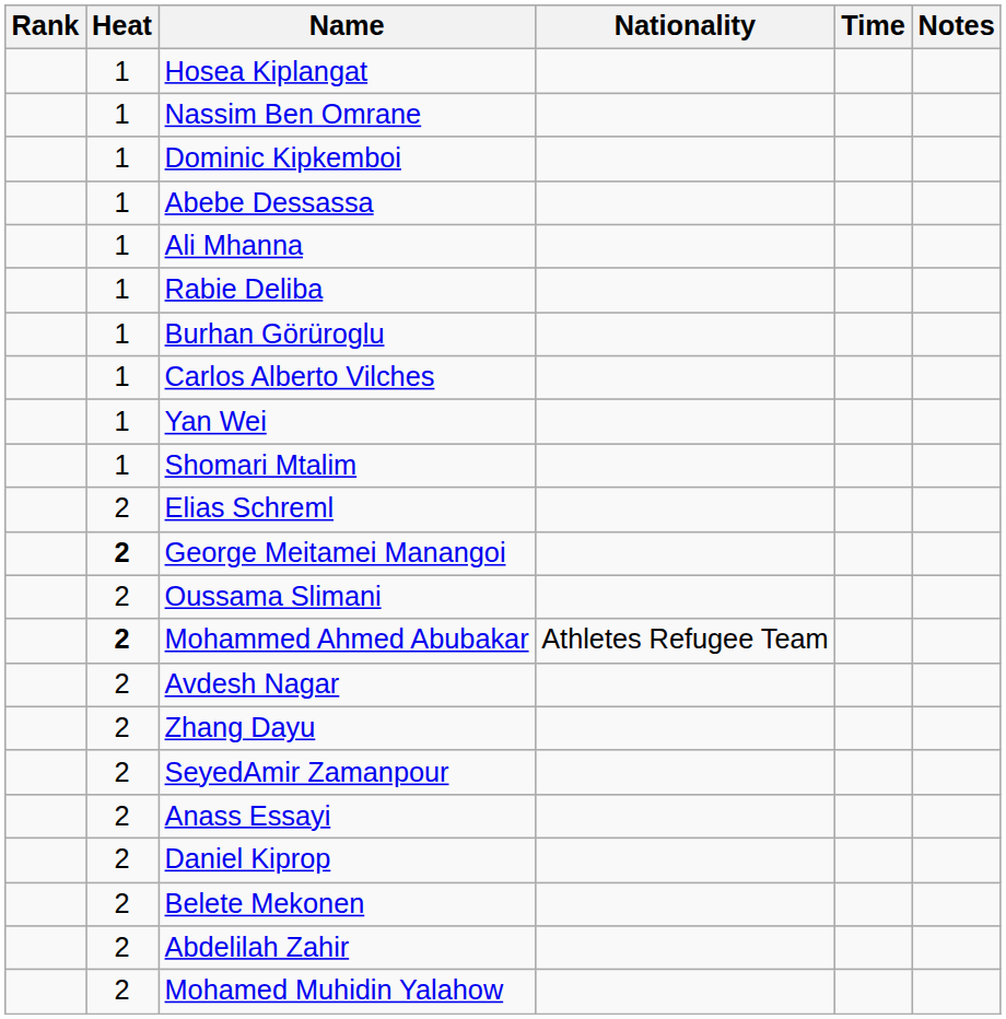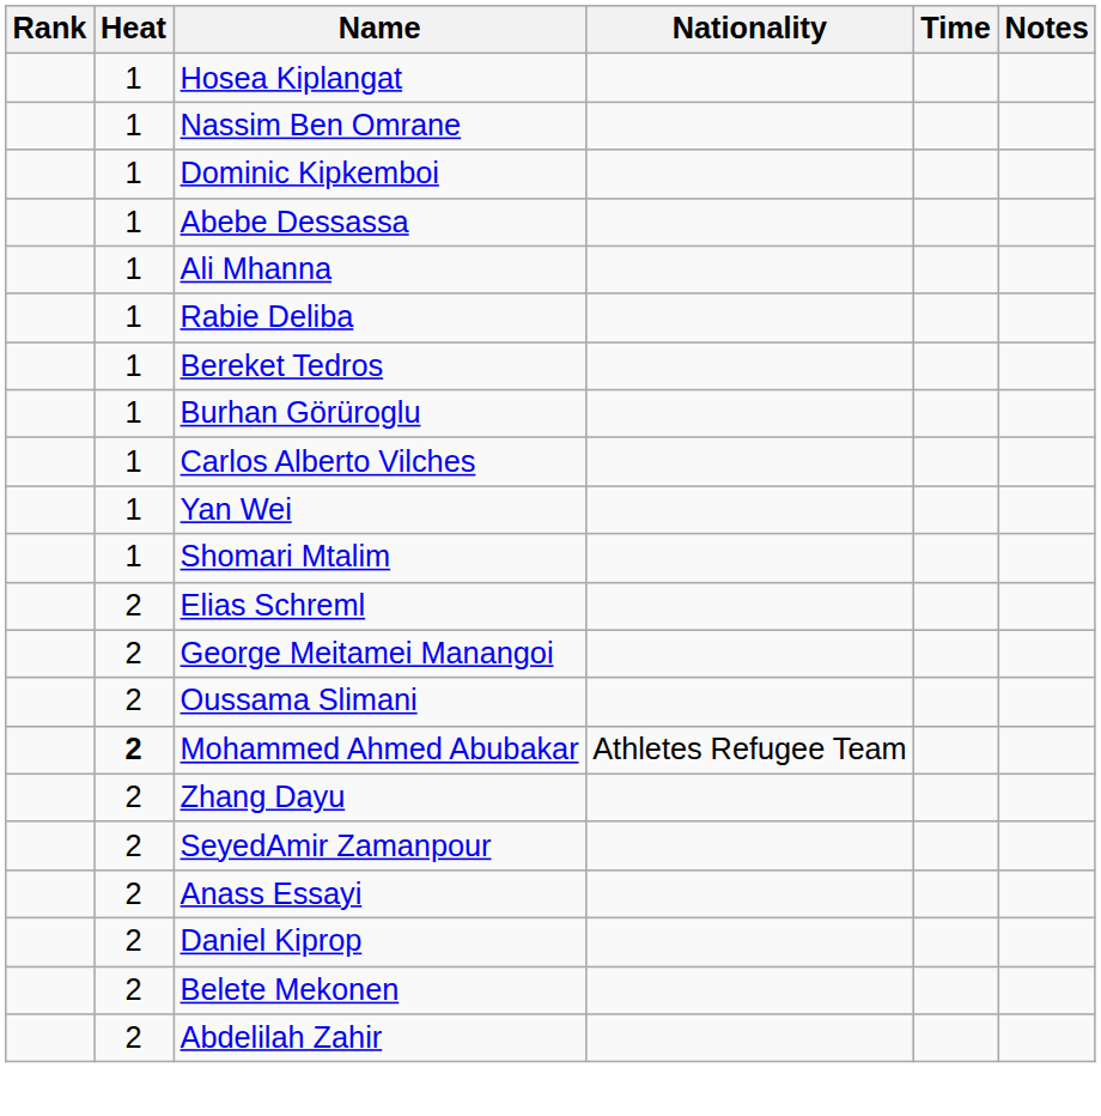+ row: 1 | Bereket Tedros
George Meitamei Manangoi | Heat: bold -> normal
- row: 2 | Avdesh Nagar
- row: 2 | Mohamed Muhidin Yalahow
